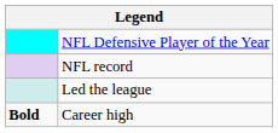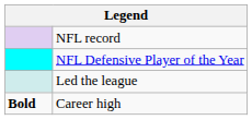rows swapped: NFL Defensive Player of the Year <-> NFL record
